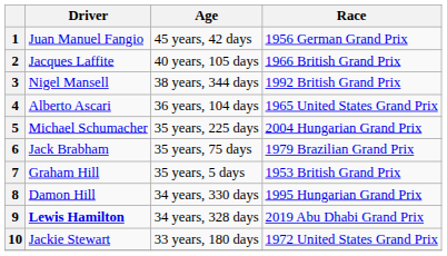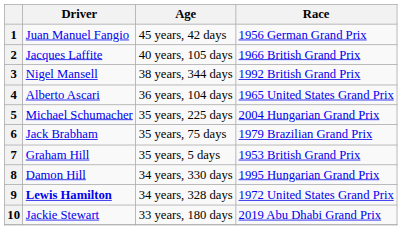9 | Race: 2019 Abu Dhabi Grand Prix -> 1972 United States Grand Prix
10 | Race: 1972 United States Grand Prix -> 2019 Abu Dhabi Grand Prix
